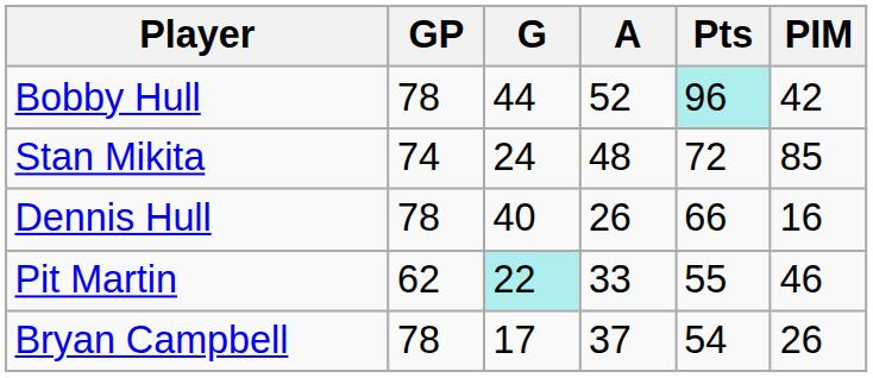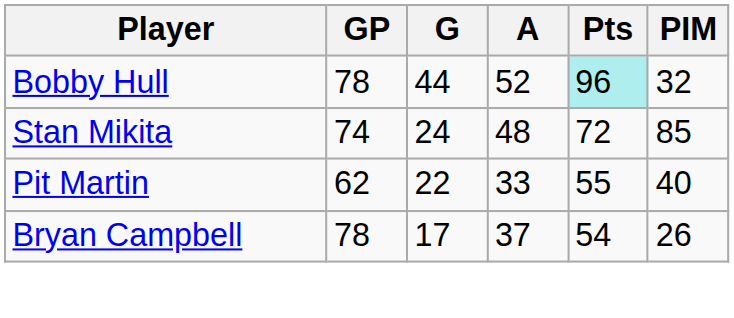Bobby Hull | PIM: 42 -> 32
- row: Dennis Hull | 78 | 40 | 26 | 66 | 16
Pit Martin | G: paleturquoise background -> no background
Pit Martin | PIM: 46 -> 40
